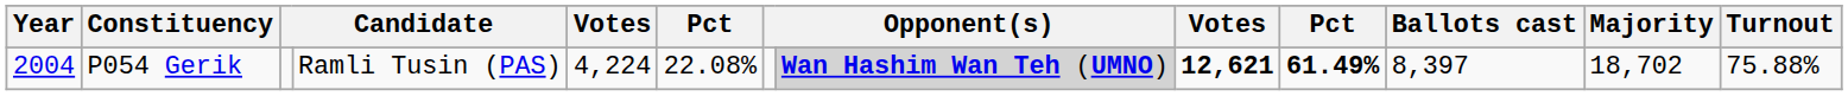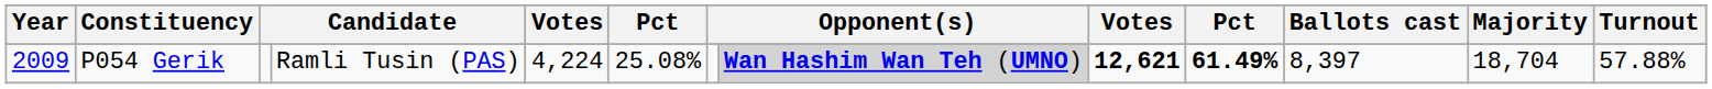P054 Gerik | Year: 2004 -> 2009
P054 Gerik | column 6: 22.08% -> 25.08%
P054 Gerik | Majority: 18,702 -> 18,704
P054 Gerik | Turnout: 75.88% -> 57.88%
